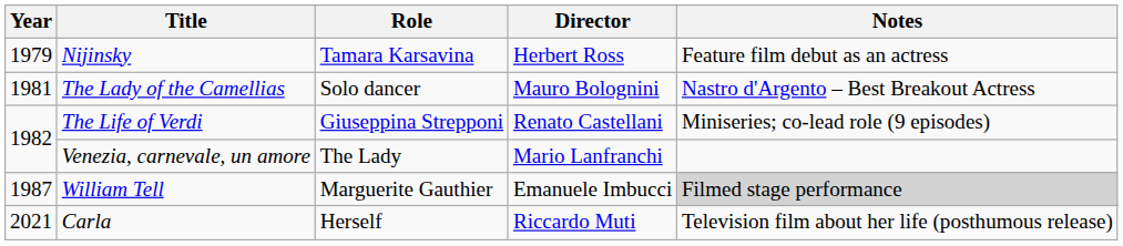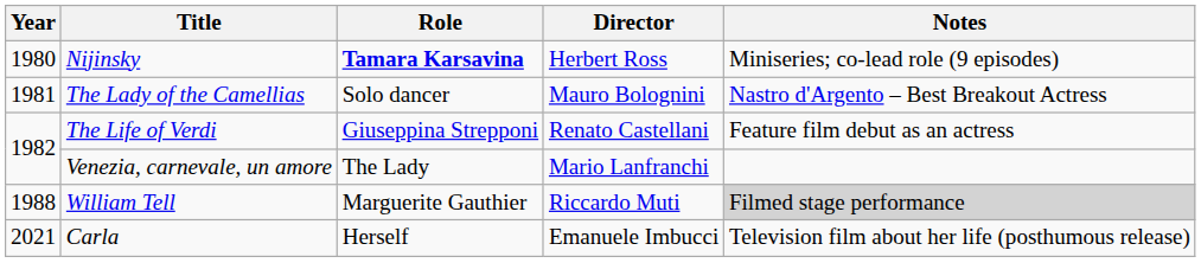Nijinsky | Year: 1979 -> 1980
Nijinsky | Role: normal -> bold
Nijinsky | Notes: Feature film debut as an actress -> Miniseries; co-lead role (9 episodes)
The Life of Verdi | Notes: Miniseries; co-lead role (9 episodes) -> Feature film debut as an actress
William Tell | Year: 1987 -> 1988
William Tell | Director: Emanuele Imbucci -> Riccardo Muti
Carla | Director: Riccardo Muti -> Emanuele Imbucci
